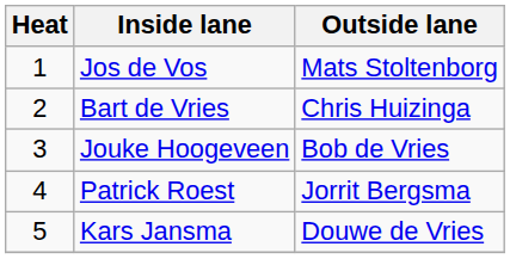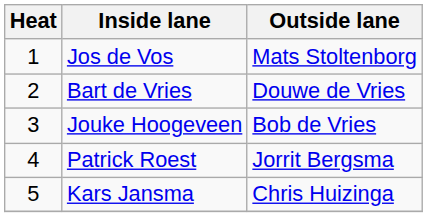Bart de Vries | Outside lane: Chris Huizinga -> Douwe de Vries
Kars Jansma | Outside lane: Douwe de Vries -> Chris Huizinga
